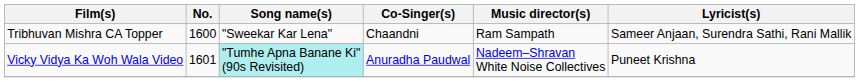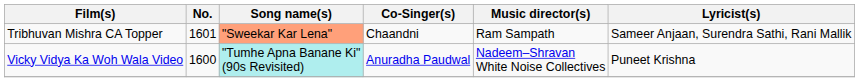Tribhuvan Mishra CA Topper | No.: 1600 -> 1601
Tribhuvan Mishra CA Topper | Song name(s): no background -> lightsalmon background
Vicky Vidya Ka Woh Wala Video | No.: 1601 -> 1600
